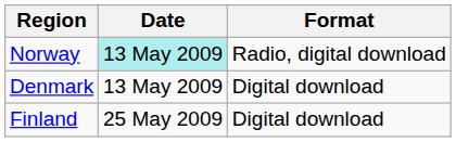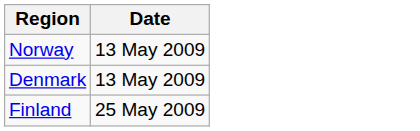- column: Format | Radio, digital download | Digital download | Digital download
Norway | Date: paleturquoise background -> no background
